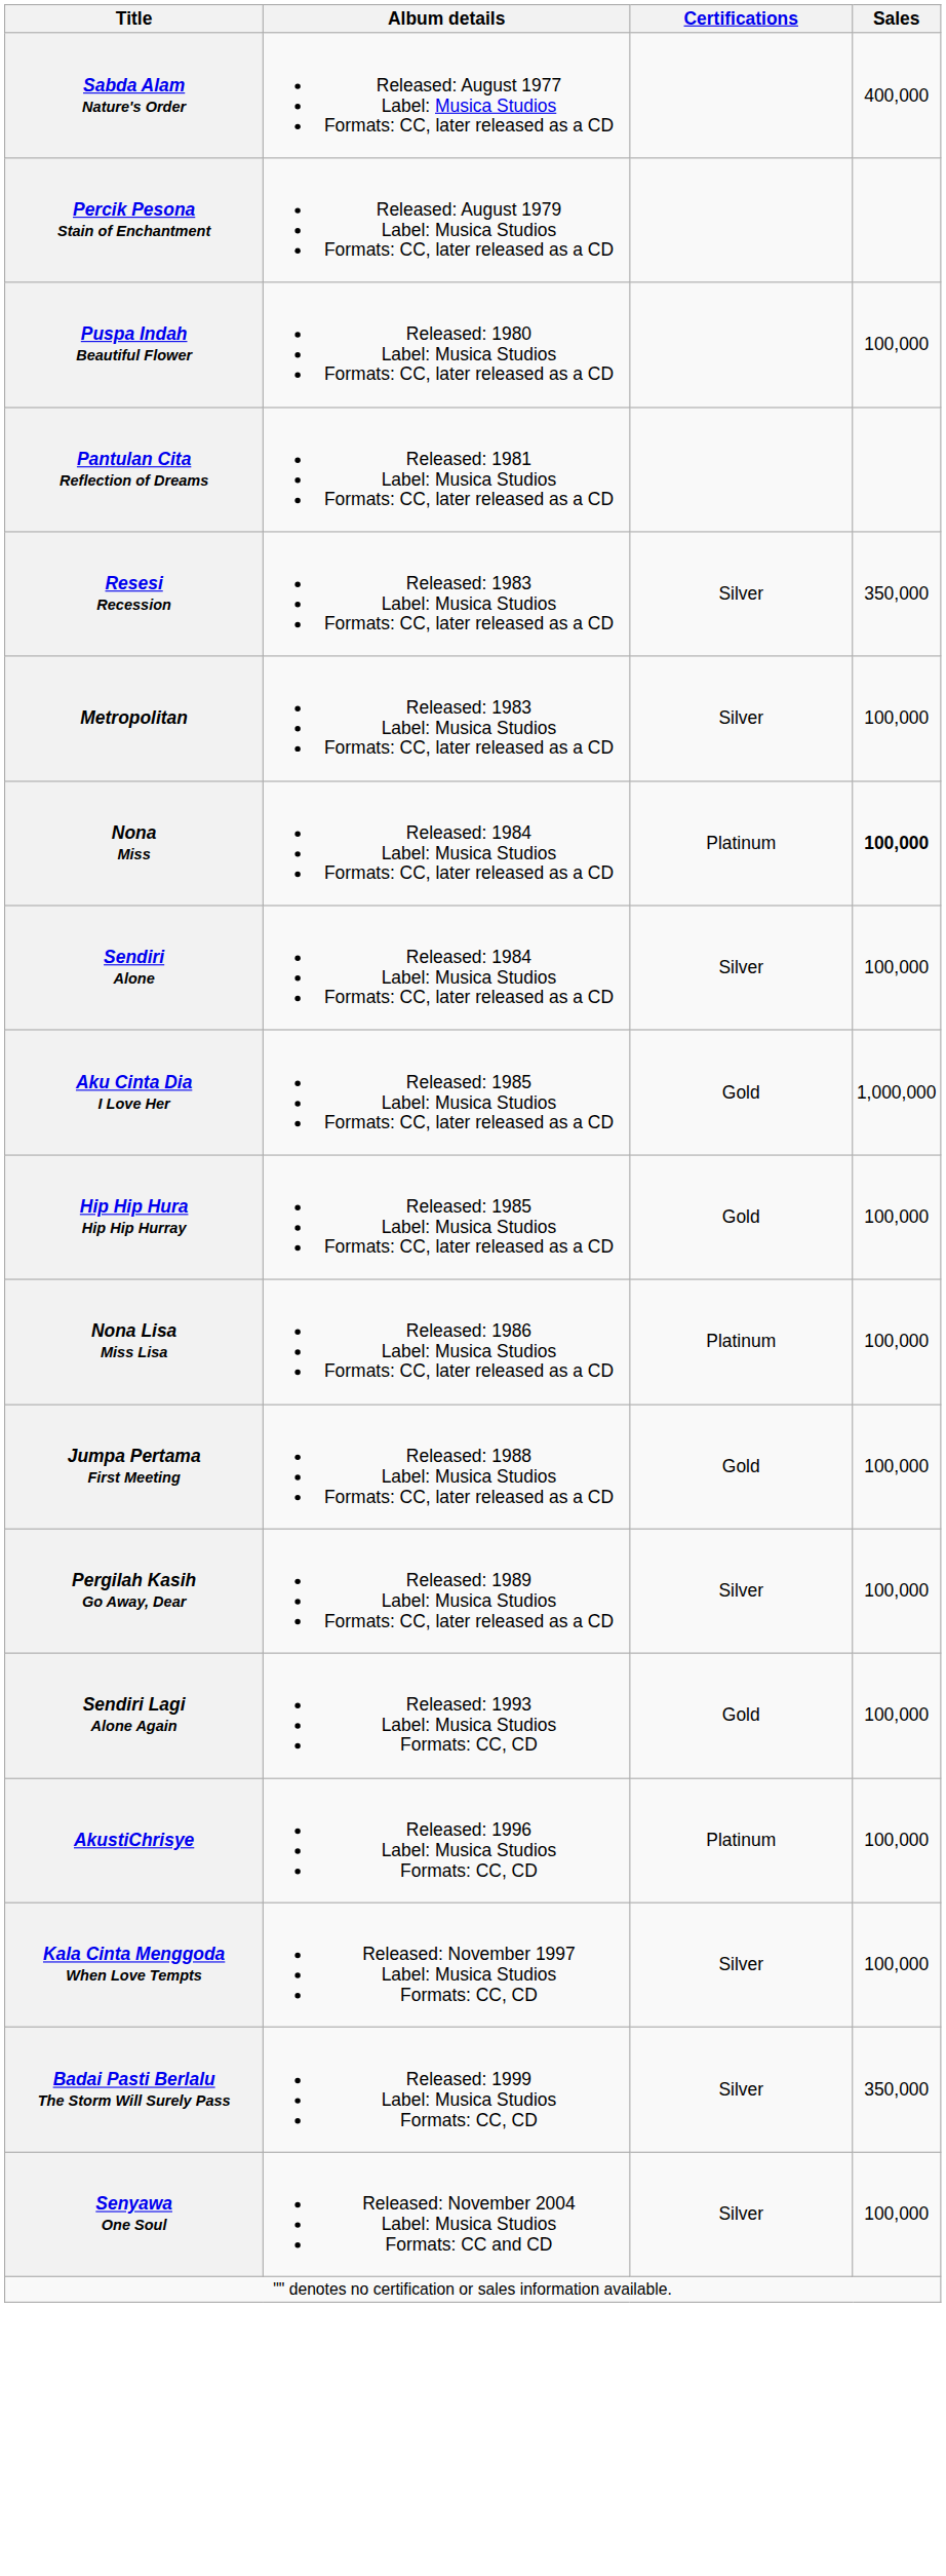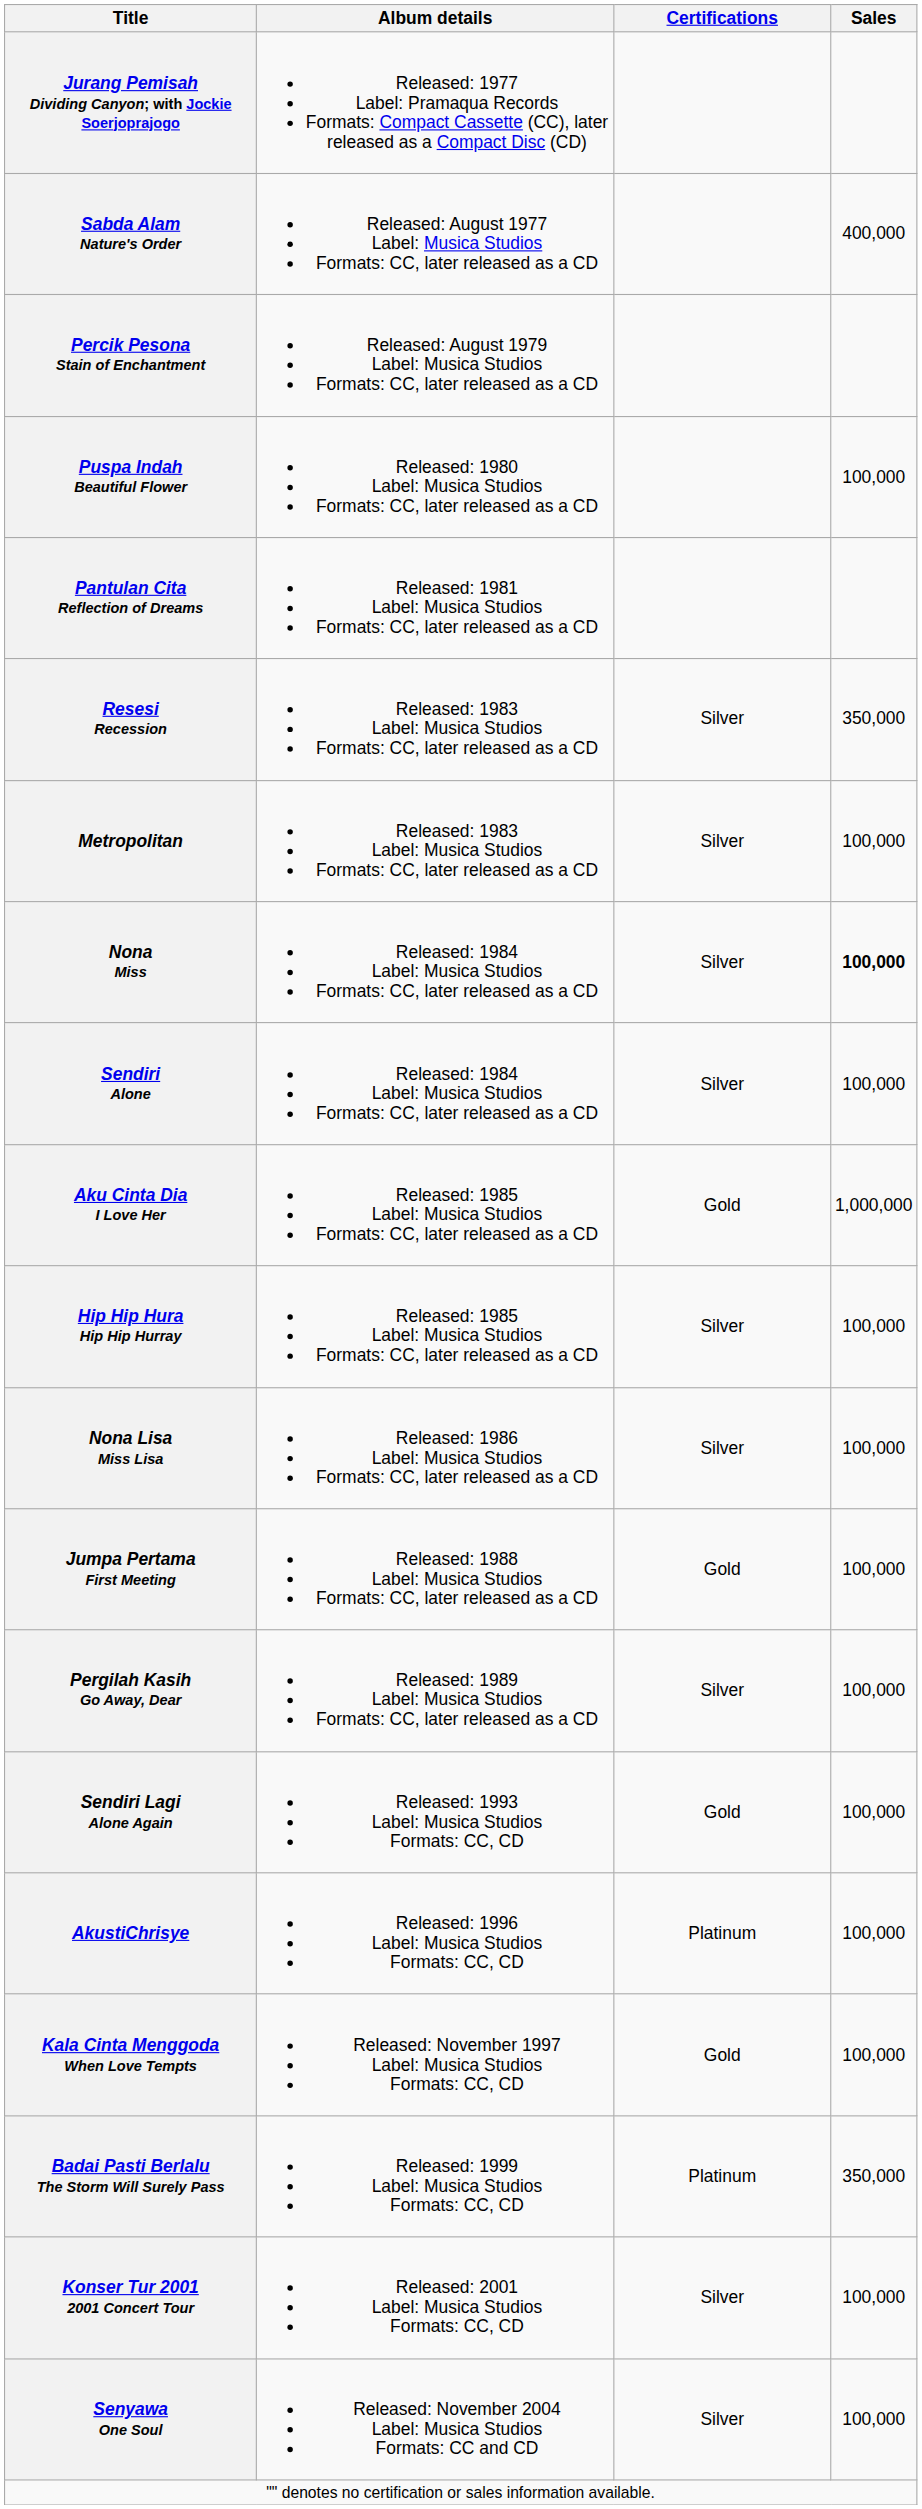+ row: Jurang Pemisah Dividing Canyon; with Jockie Soerjoprajogo | Released: 1977 Label: Pramaqua Records Formats: Compact Cassette (CC), later released as a Compact Disc (CD)
Nona Miss | Certifications: Platinum -> Silver
Hip Hip Hura Hip Hip Hurray | Certifications: Gold -> Silver
Nona Lisa Miss Lisa | Certifications: Platinum -> Silver
Kala Cinta Menggoda When Love Tempts | Certifications: Silver -> Gold
Badai Pasti Berlalu The Storm Will Surely Pass | Certifications: Silver -> Platinum
+ row: Konser Tur 2001 2001 Concert Tour | Released: 2001 Label: Musica Studios Formats: CC, CD | Silver | 100,000
